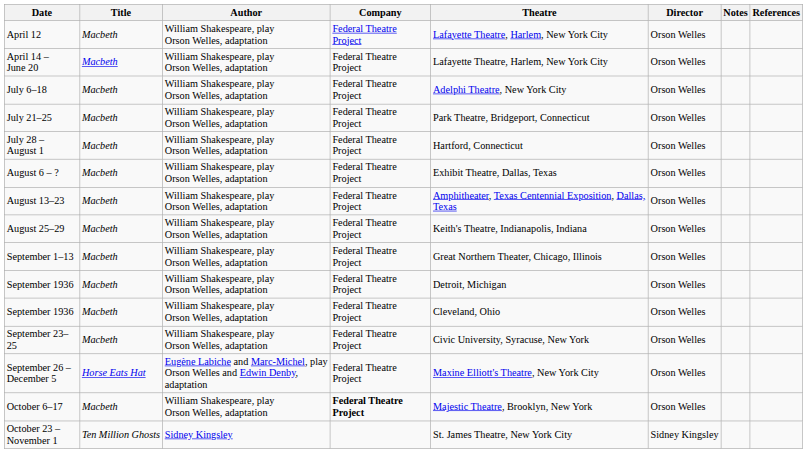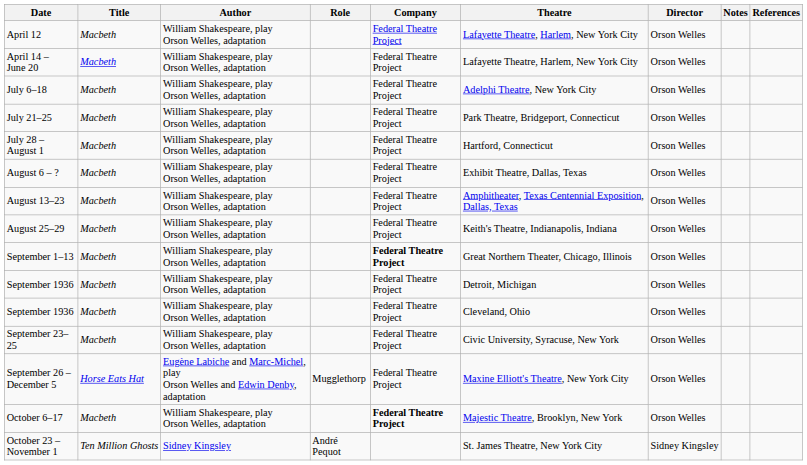+ column: Role | Mugglethorp | André Pequot
September 1–13 | Company: normal -> bold
